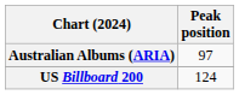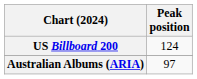rows swapped: Australian Albums (ARIA) <-> US Billboard 200
